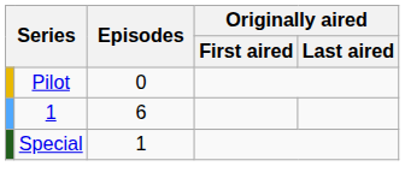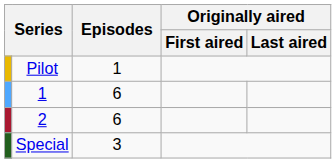Pilot | Episodes: 0 -> 1
+ row: 2 | 6
Special | Episodes: 1 -> 3
